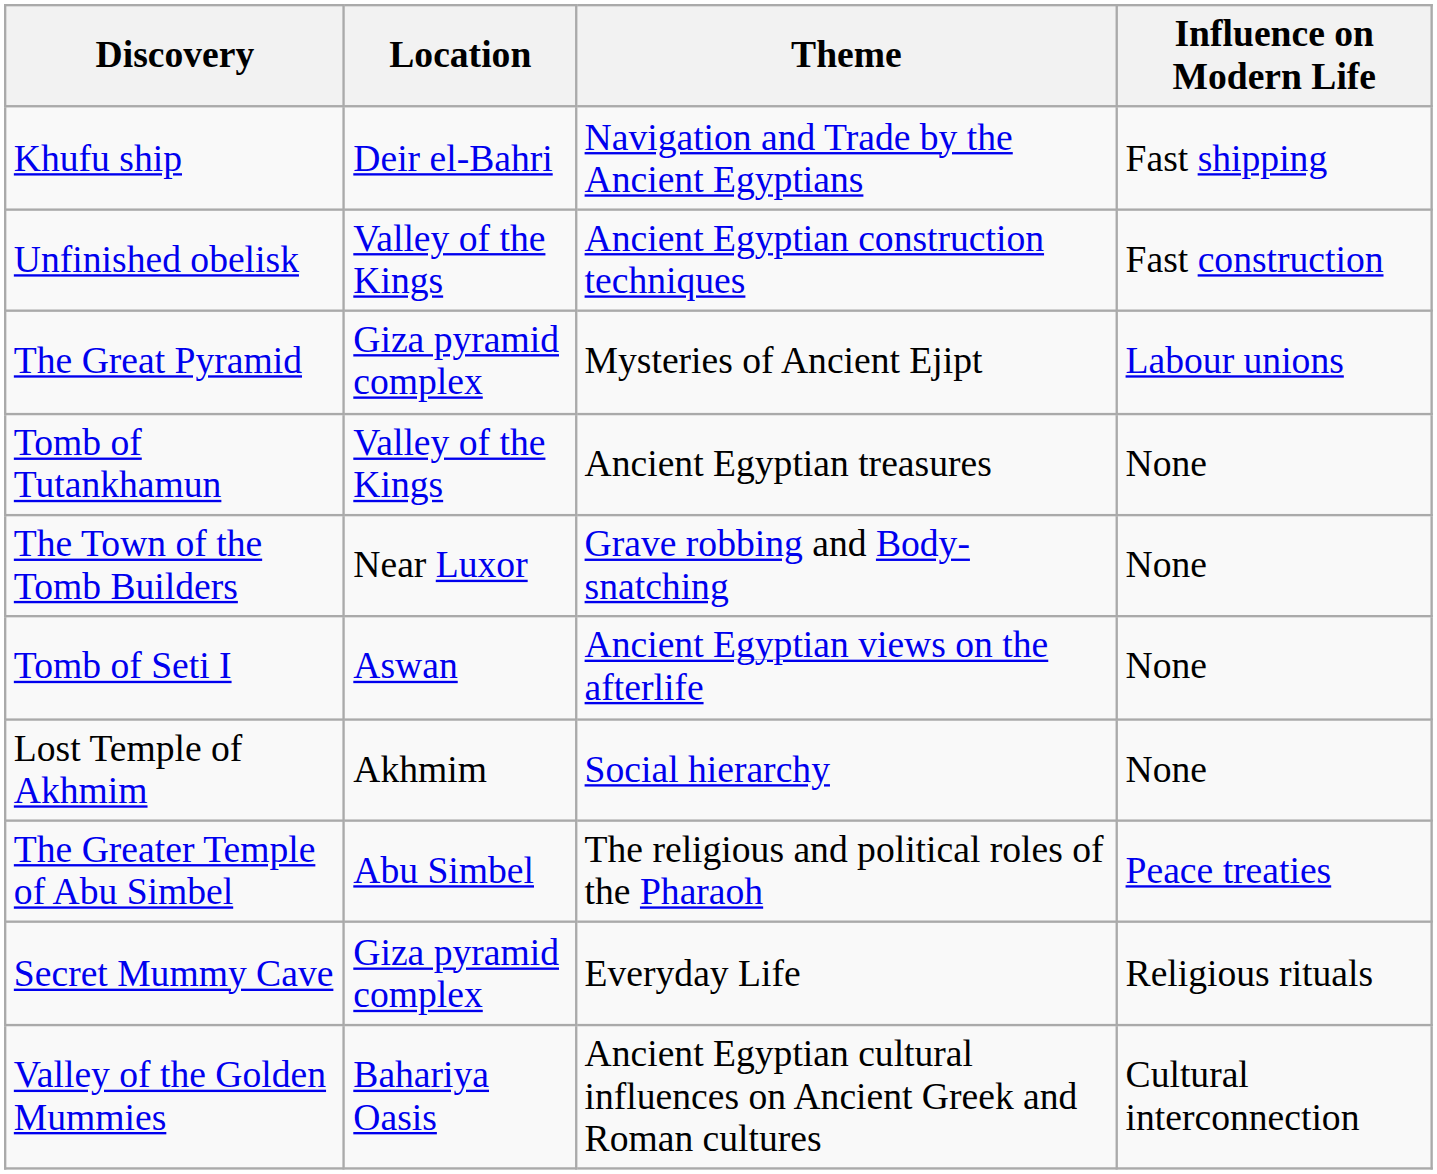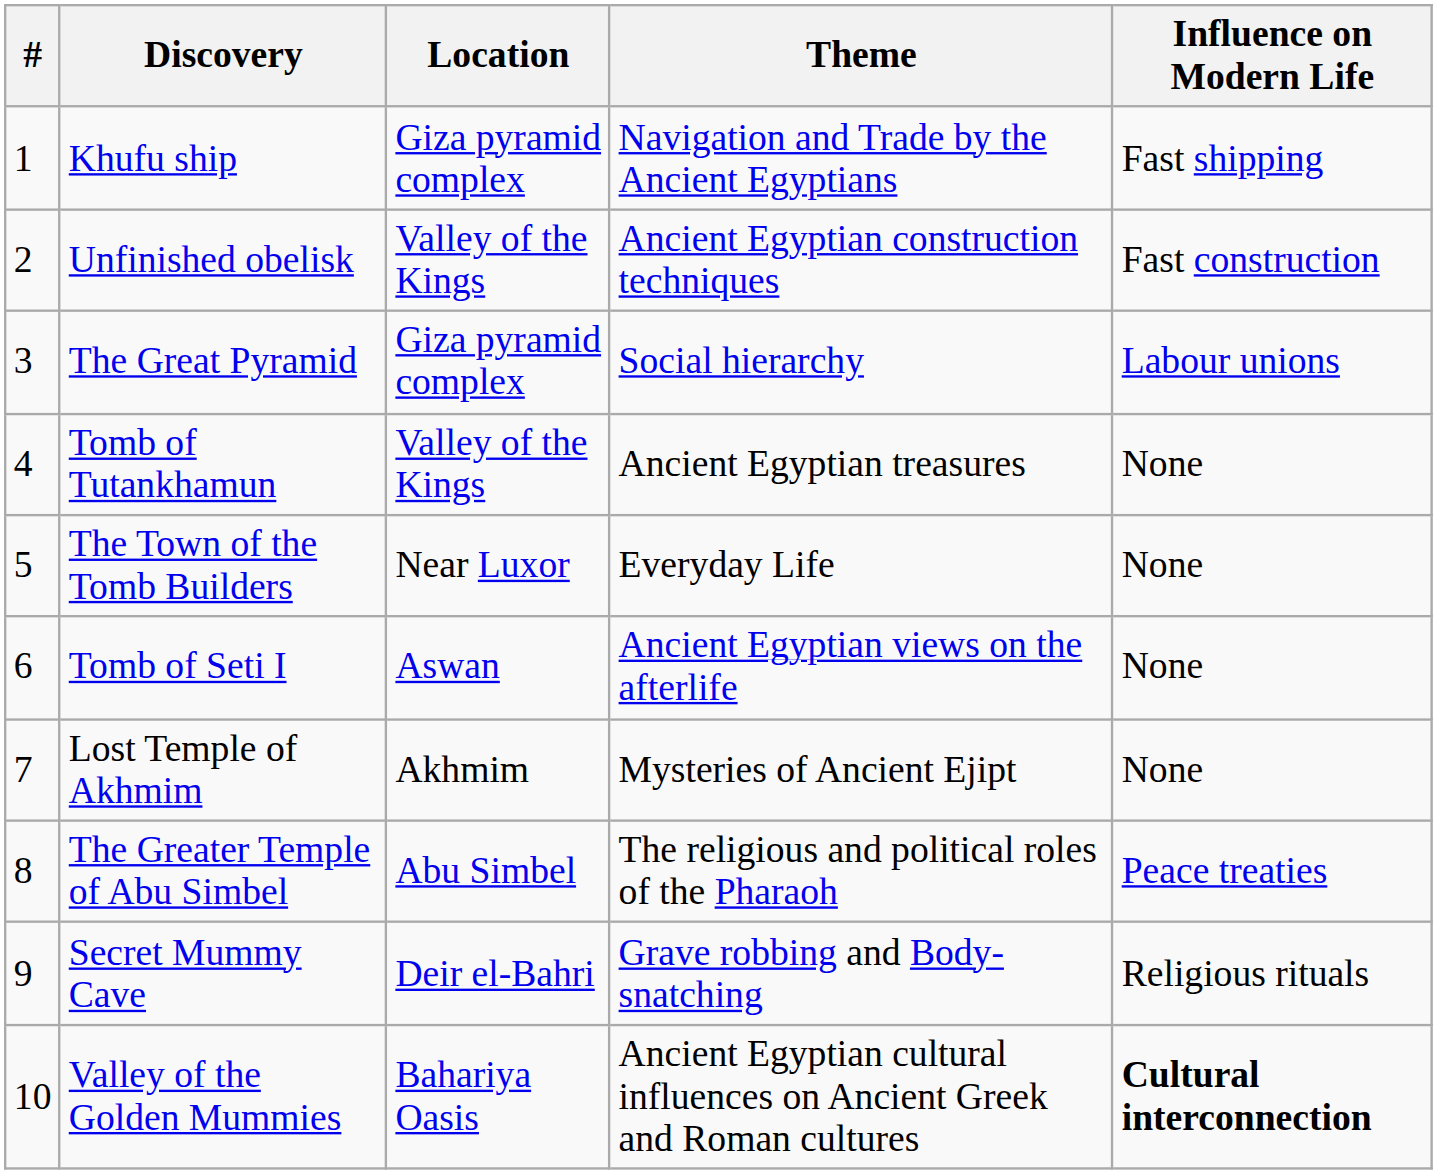+ column: # | 1 | 2 | 3 | 4 | 5 | 6 | 7 | 8 | 9 | 10
Khufu ship | Location: Deir el-Bahri -> Giza pyramid complex
The Great Pyramid | Theme: Mysteries of Ancient Ejipt -> Social hierarchy
The Town of the Tomb Builders | Theme: Grave robbing and Body-snatching -> Everyday Life
Lost Temple of Akhmim | Theme: Social hierarchy -> Mysteries of Ancient Ejipt
Secret Mummy Cave | Location: Giza pyramid complex -> Deir el-Bahri
Secret Mummy Cave | Theme: Everyday Life -> Grave robbing and Body-snatching
Valley of the Golden Mummies | Influence on Modern Life: normal -> bold
